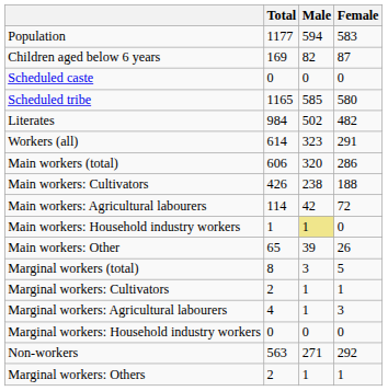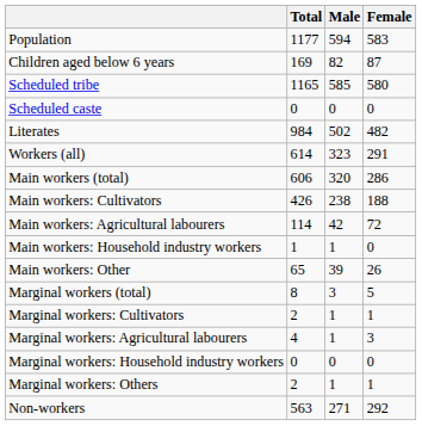rows swapped: Scheduled caste <-> Scheduled tribe
Main workers: Household industry workers | Male: khaki background -> no background
rows swapped: Marginal workers: Others <-> Non-workers
